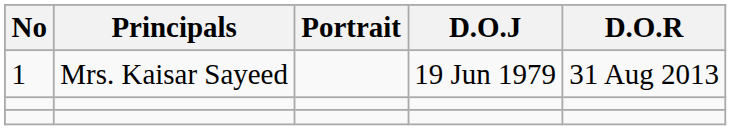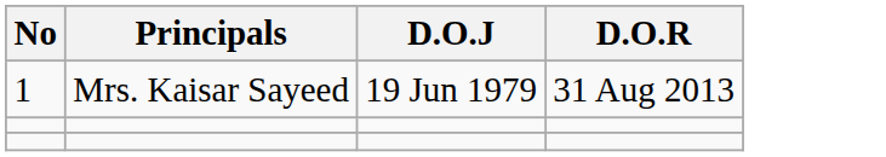- column: Portrait
